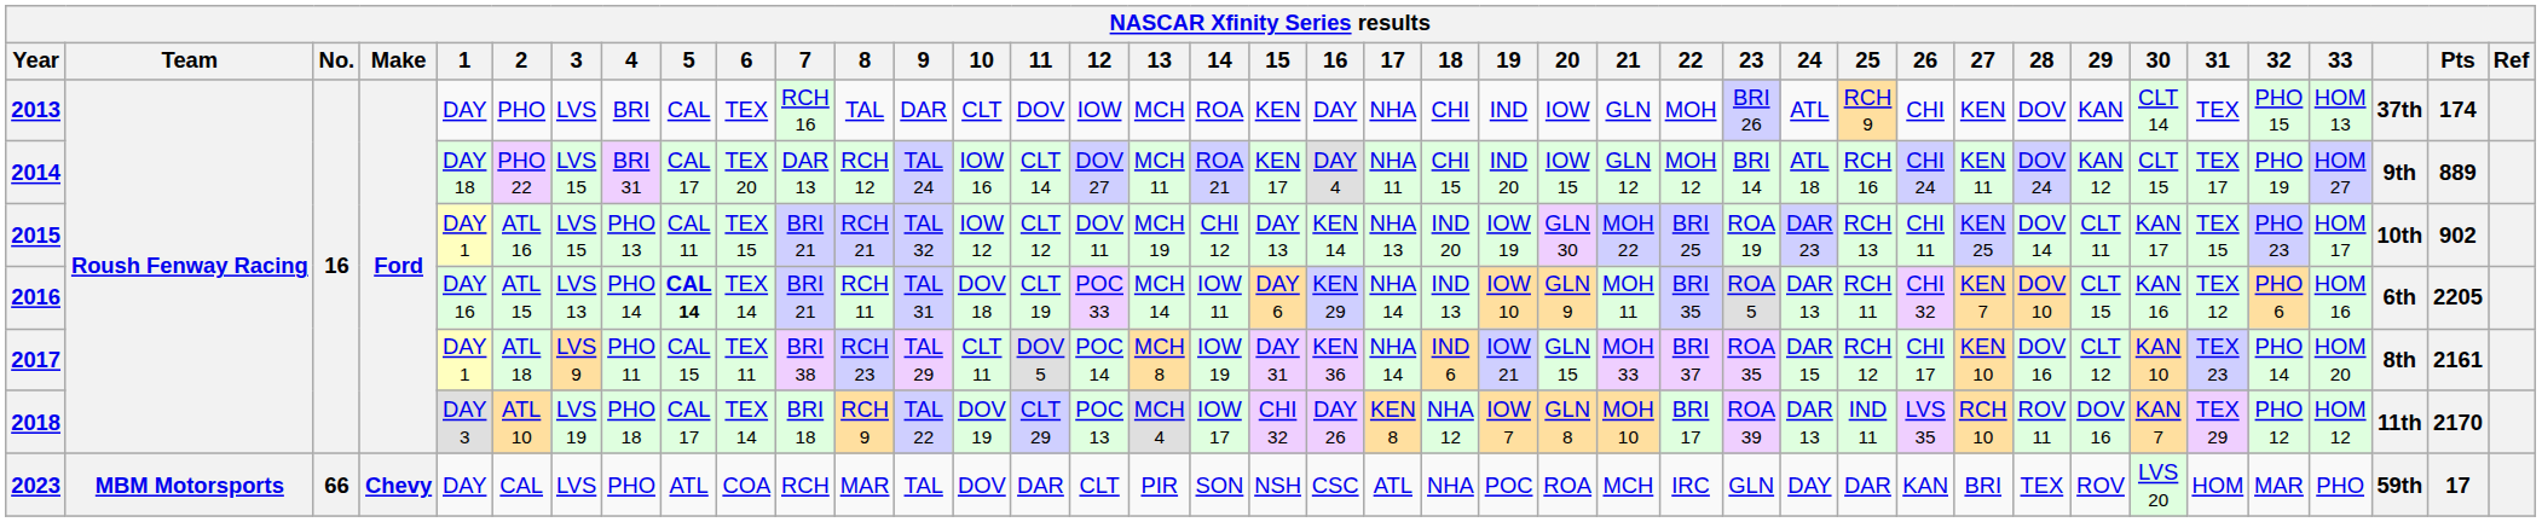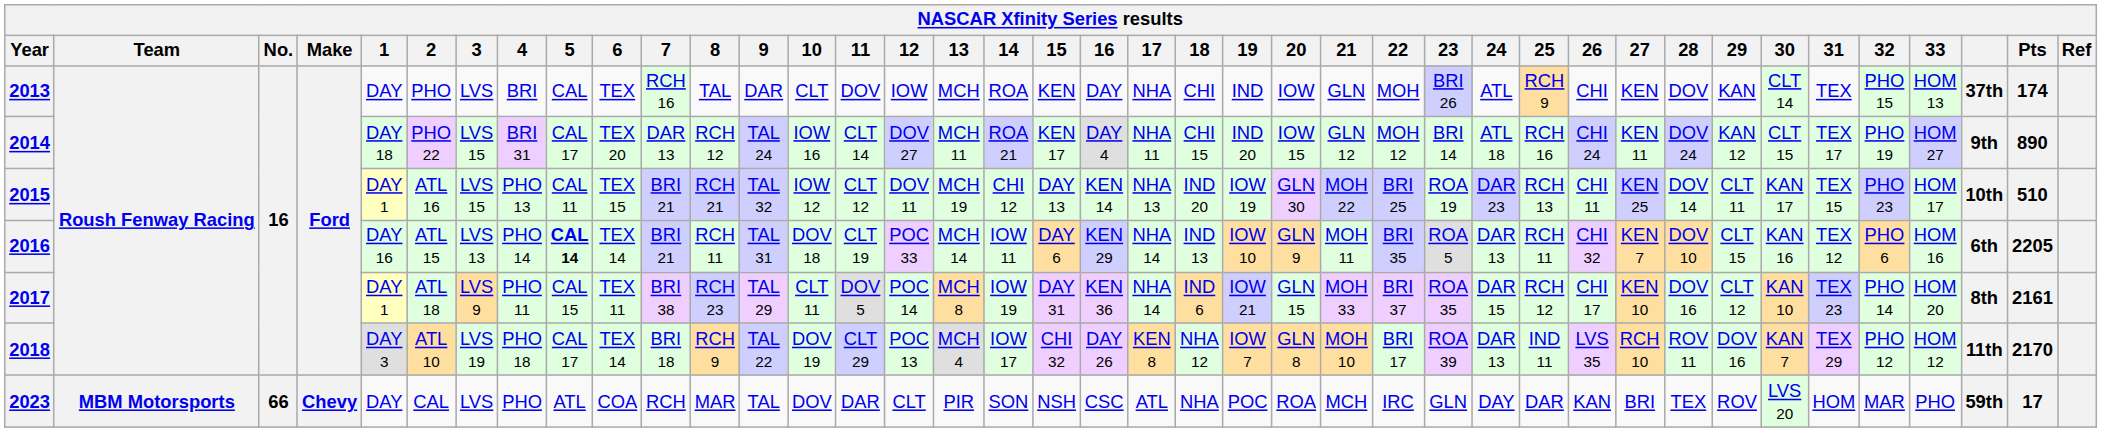2014 | Pts: 889 -> 890
2015 | Pts: 902 -> 510
